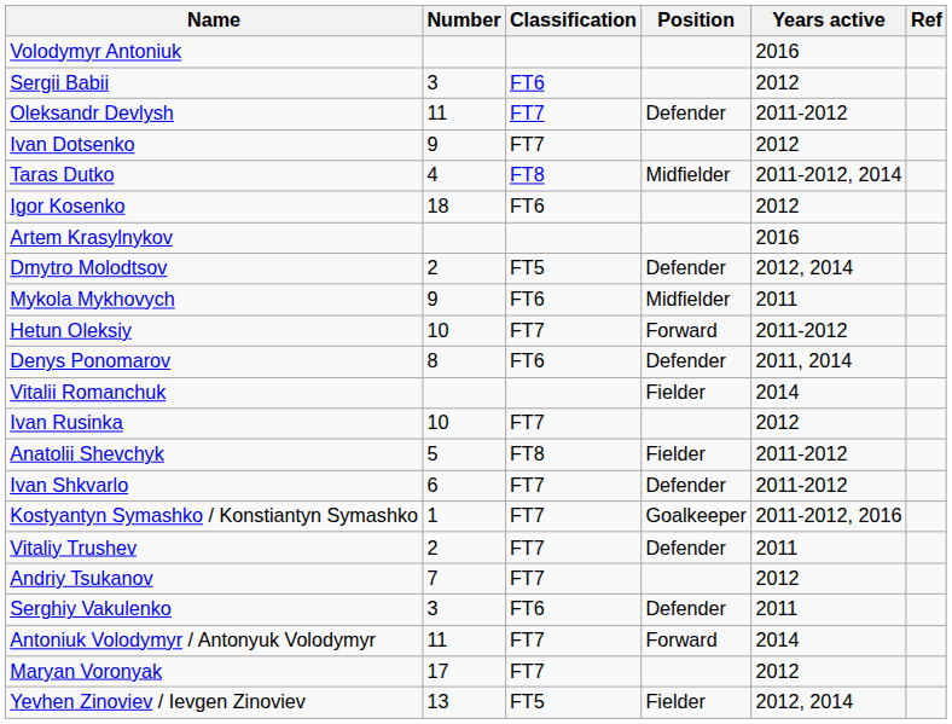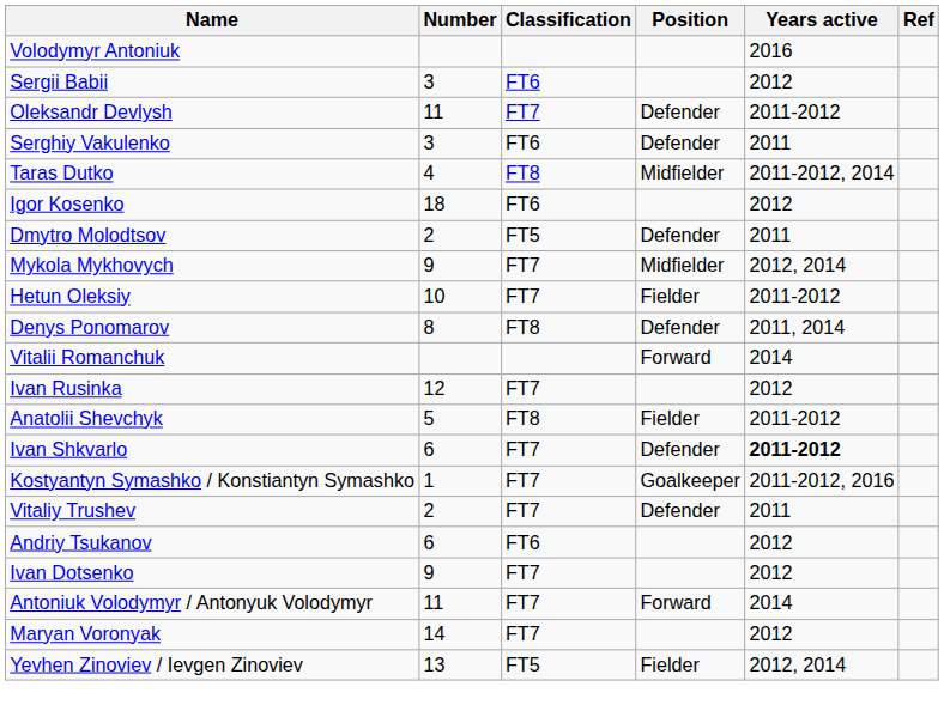rows swapped: Ivan Dotsenko <-> Serghiy Vakulenko
- row: Artem Krasylnykov | 2016
Dmytro Molodtsov | Years active: 2012, 2014 -> 2011
Mykola Mykhovych | Classification: FT6 -> FT7
Mykola Mykhovych | Years active: 2011 -> 2012, 2014
Hetun Oleksiy | Position: Forward -> Fielder
Denys Ponomarov | Classification: FT6 -> FT8
Vitalii Romanchuk | Position: Fielder -> Forward
Ivan Rusinka | Number: 10 -> 12
Ivan Shkvarlo | Years active: normal -> bold
Andriy Tsukanov | Number: 7 -> 6
Andriy Tsukanov | Classification: FT7 -> FT6
Maryan Voronyak | Number: 17 -> 14
